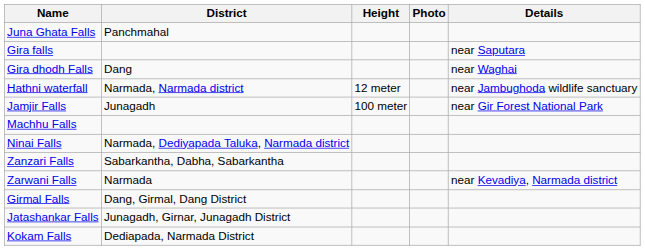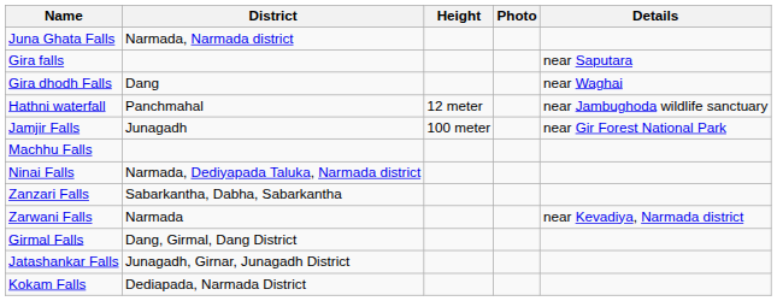Juna Ghata Falls | District: Panchmahal -> Narmada, Narmada district
Hathni waterfall | District: Narmada, Narmada district -> Panchmahal
